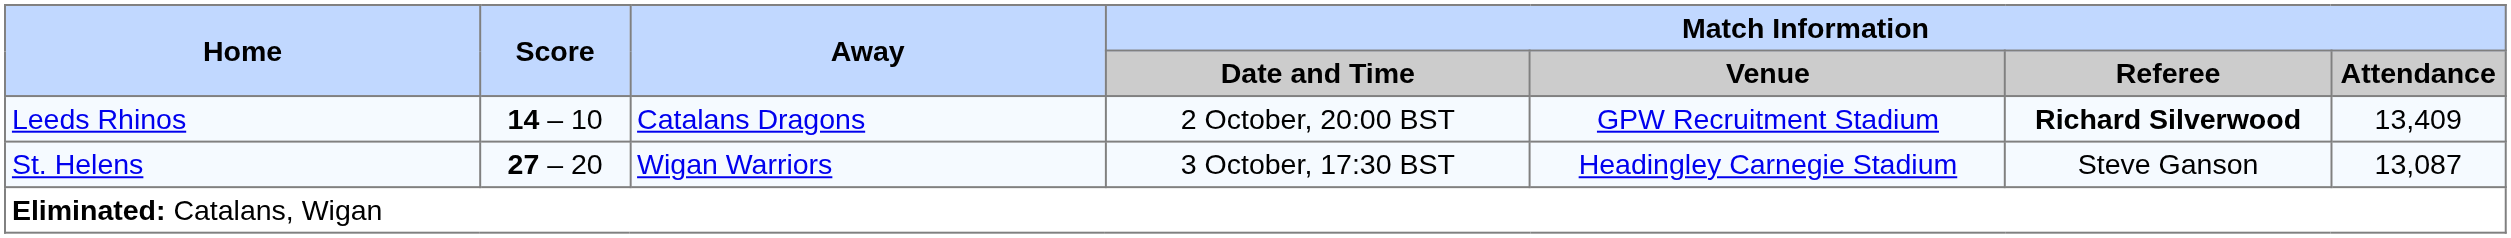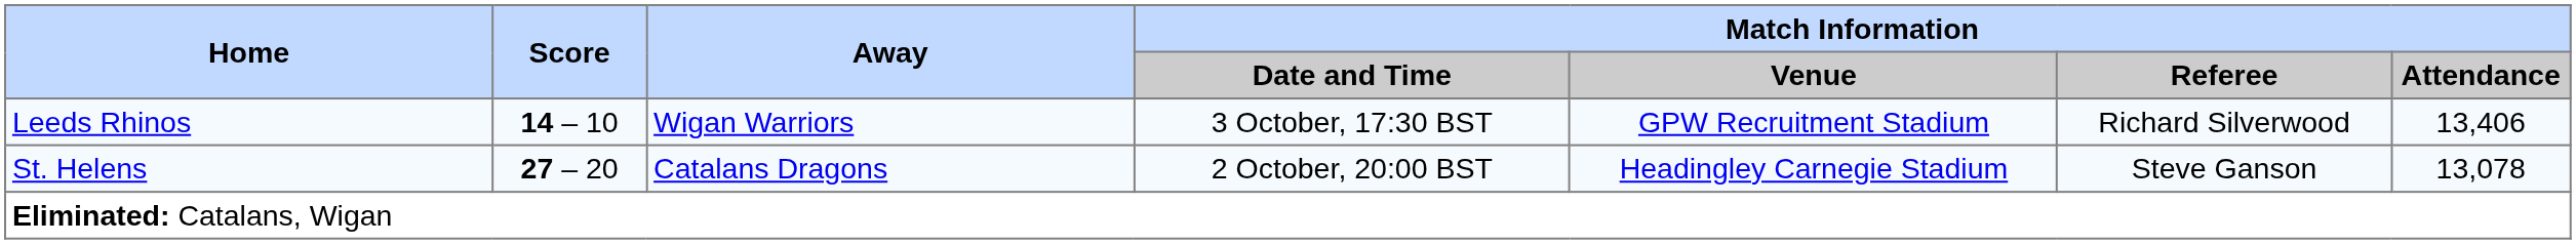Leeds Rhinos | Away: Catalans Dragons -> Wigan Warriors
Leeds Rhinos | Match Information / Date and Time: 2 October, 20:00 BST -> 3 October, 17:30 BST
Leeds Rhinos | Match Information / Referee: bold -> normal
Leeds Rhinos | Match Information / Attendance: 13,409 -> 13,406
St. Helens | Away: Wigan Warriors -> Catalans Dragons
St. Helens | Match Information / Date and Time: 3 October, 17:30 BST -> 2 October, 20:00 BST
St. Helens | Match Information / Attendance: 13,087 -> 13,078
